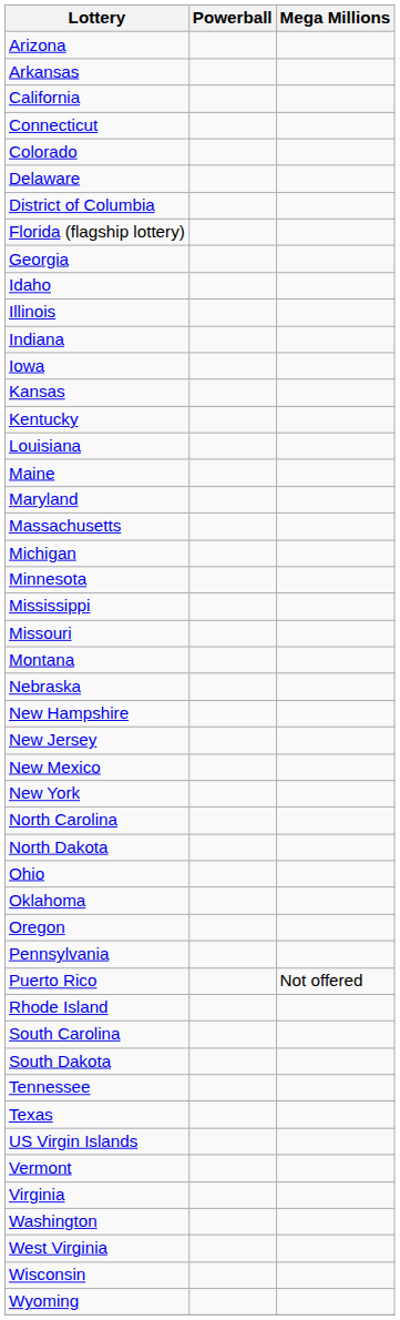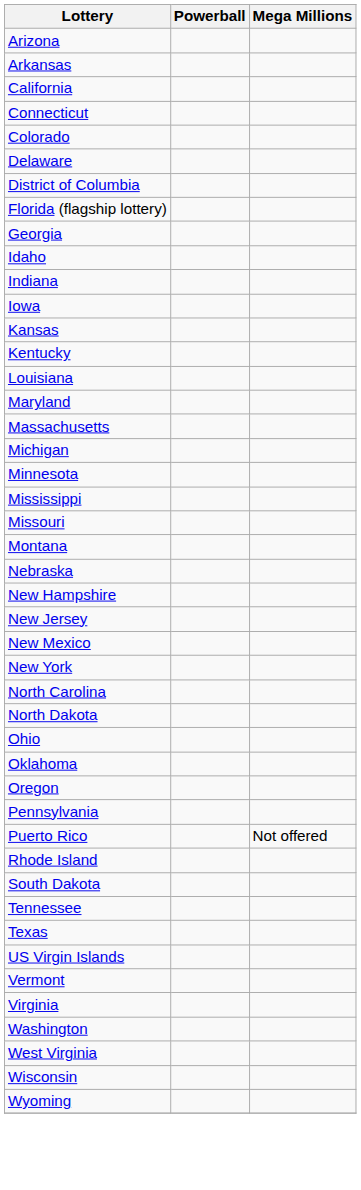- row: Illinois
- row: Maine
- row: South Carolina
